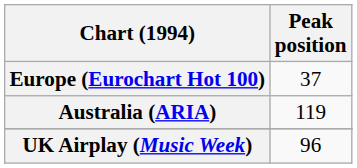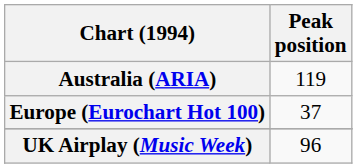rows swapped: Australia (ARIA) <-> Europe (Eurochart Hot 100)
